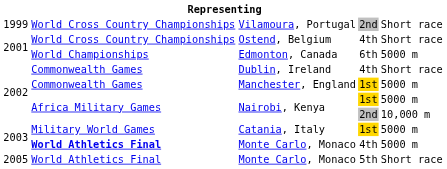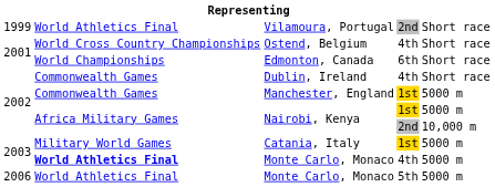Vilamoura, Portugal | column 2: World Cross Country Championships -> World Athletics Final
Edmonton, Canada | column 5: 5000 m -> Short race
Monte Carlo, Monaco / 5th | column 1: 2005 -> 2006
Monte Carlo, Monaco / 5th | column 5: Short race -> 5000 m
